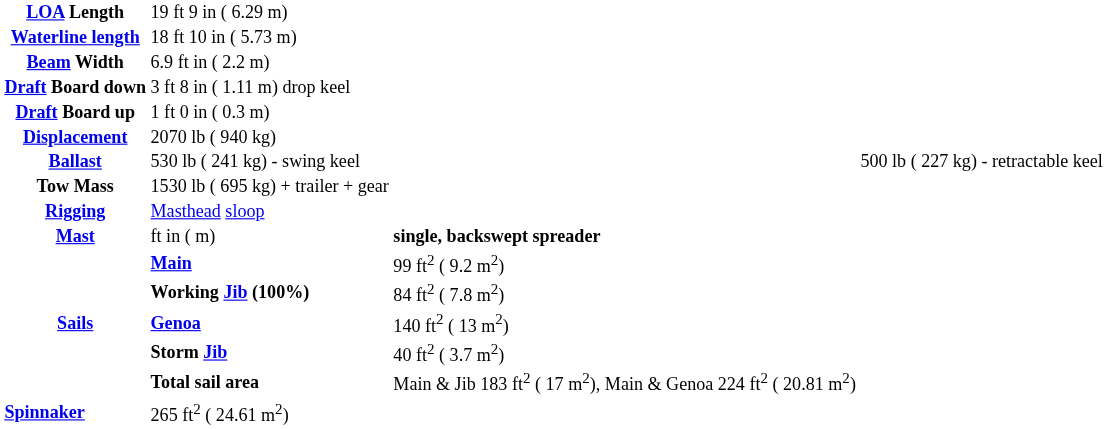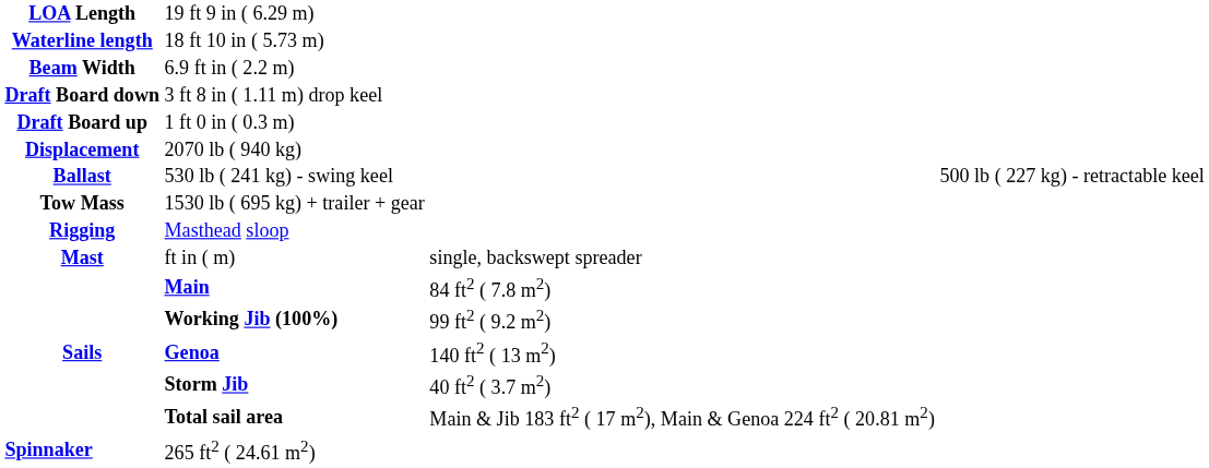ft in ( m) | column 3: bold -> normal
Main | column 3: 99 ft2 ( 9.2 m2) -> 84 ft2 ( 7.8 m2)
Working Jib (100%) | column 3: 84 ft2 ( 7.8 m2) -> 99 ft2 ( 9.2 m2)
